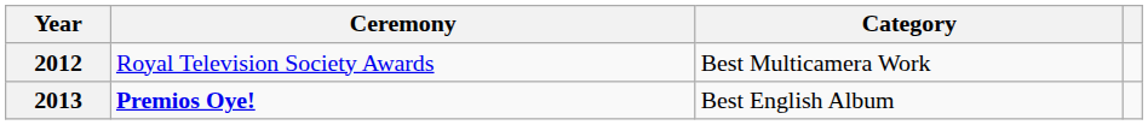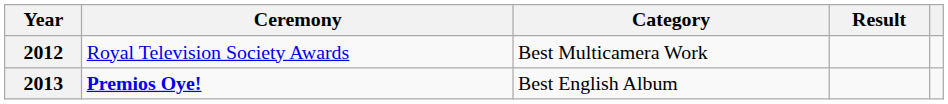+ column: Result
